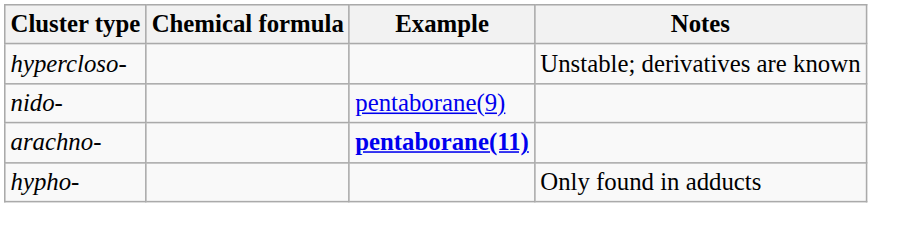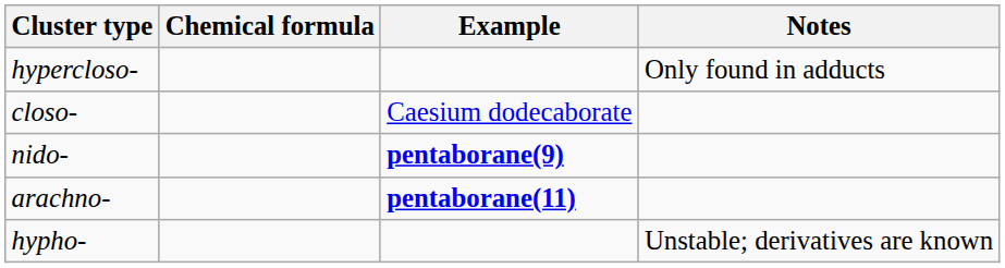hypercloso- | Notes: Unstable; derivatives are known -> Only found in adducts
+ row: closo- | Caesium dodecaborate
nido- | Example: normal -> bold
hypho- | Notes: Only found in adducts -> Unstable; derivatives are known
